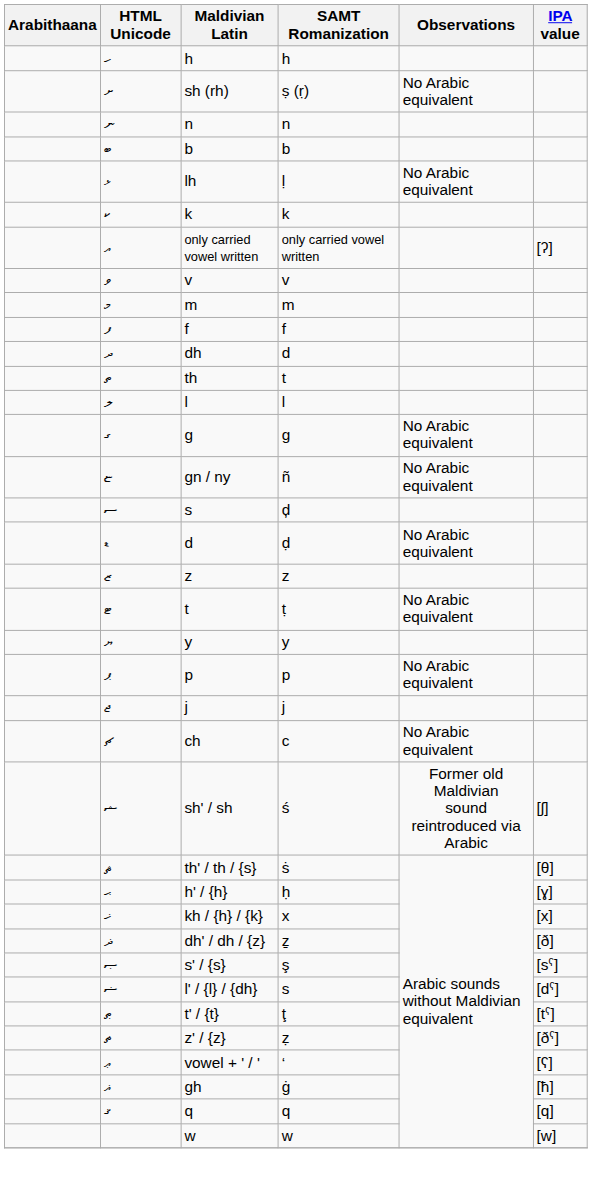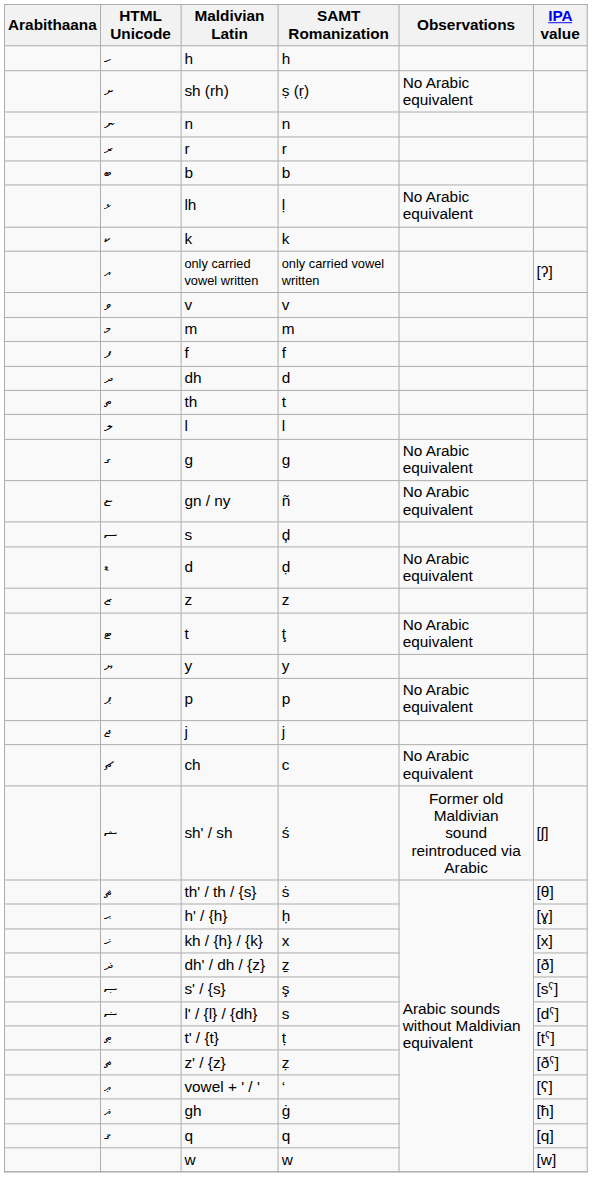+ row: ރ | r | r
ޓ | SAMT Romanization: ṭ -> ţ
ޠ | SAMT Romanization: ţ -> ṭ
